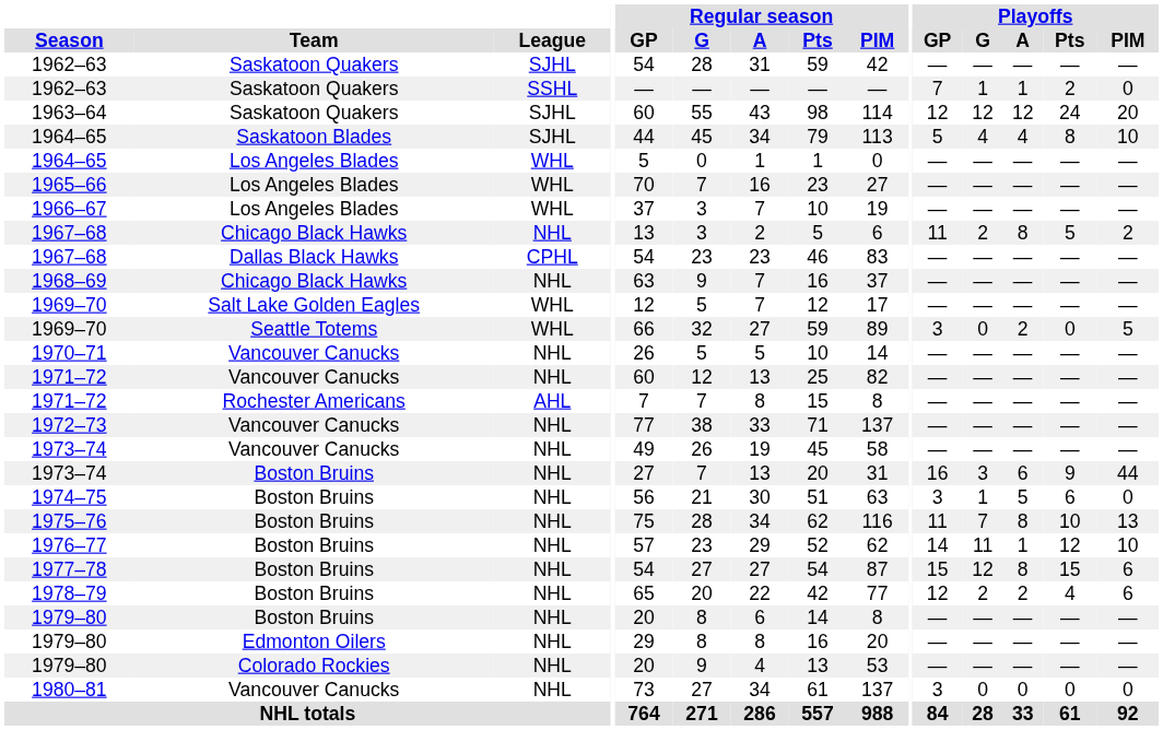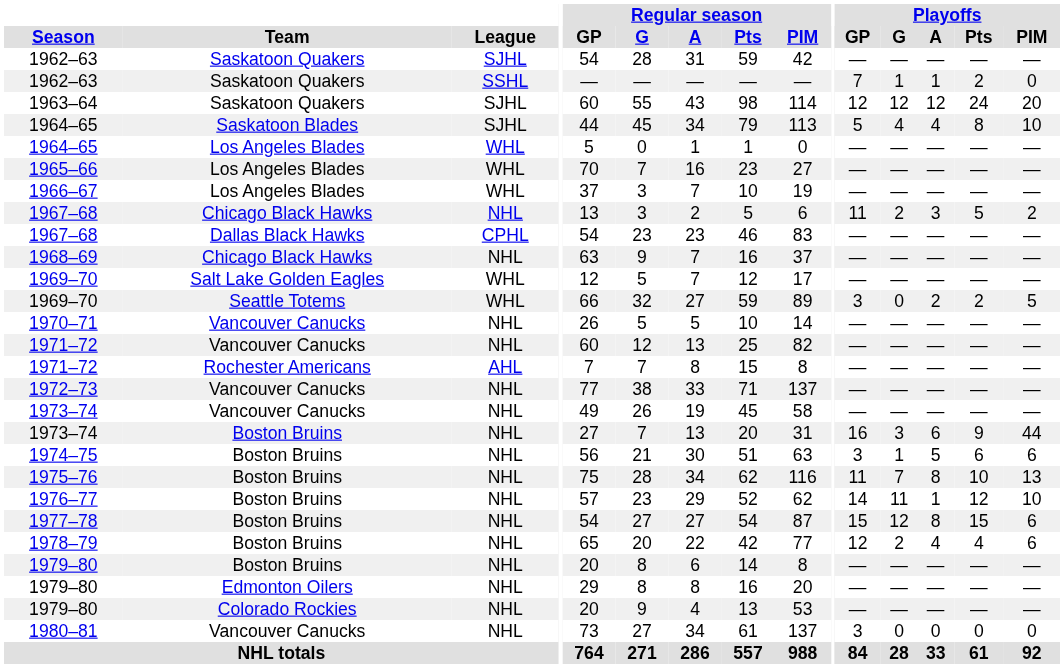1967–68 / Chicago Black Hawks | Playoffs / A: 8 -> 3
1969–70 / Seattle Totems | Playoffs / Pts: 0 -> 2
1974–75 | Playoffs / PIM: 0 -> 6
1978–79 | Playoffs / A: 2 -> 4
